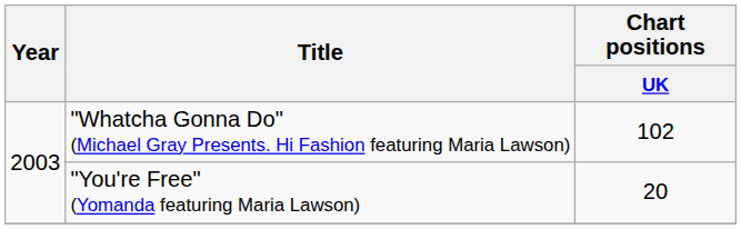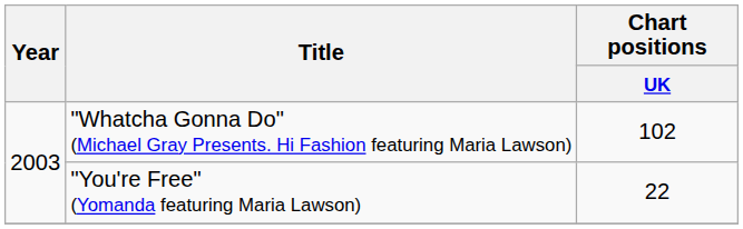"You're Free" (Yomanda featuring Maria Lawson) | Chart positions / UK: 20 -> 22
